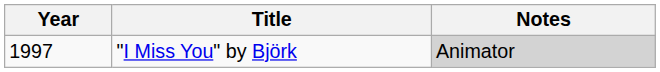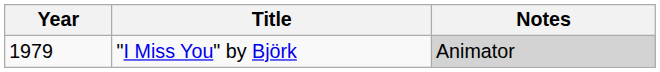"I Miss You" by Björk | Year: 1997 -> 1979
